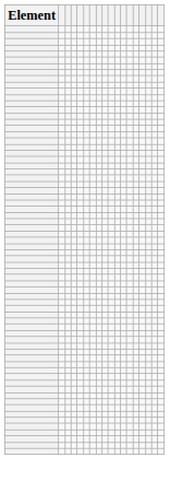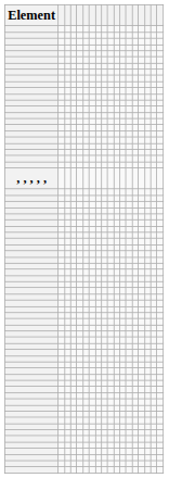+ row: , , , , ,
